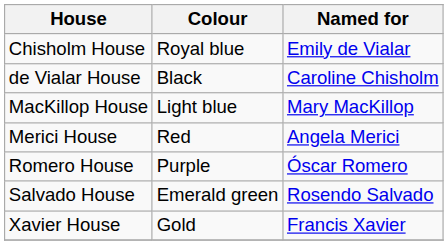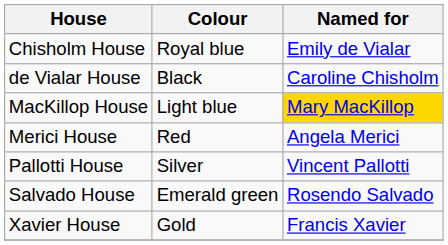MacKillop House | Named for: no background -> gold background
+ row: Pallotti House | Silver | Vincent Pallotti
- row: Romero House | Purple | Óscar Romero
